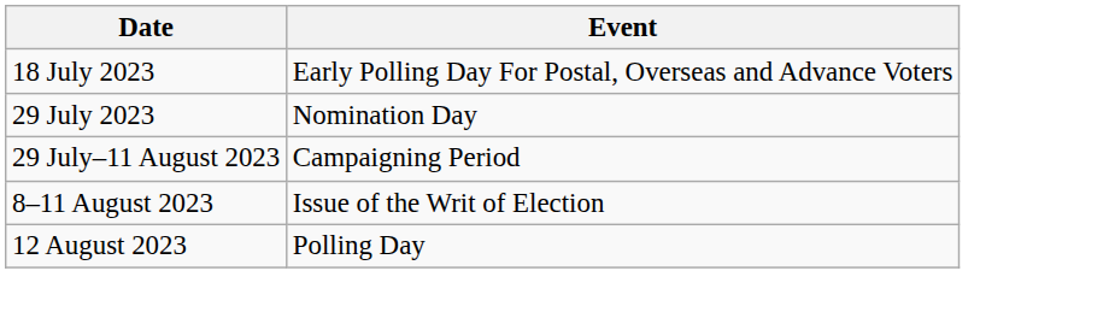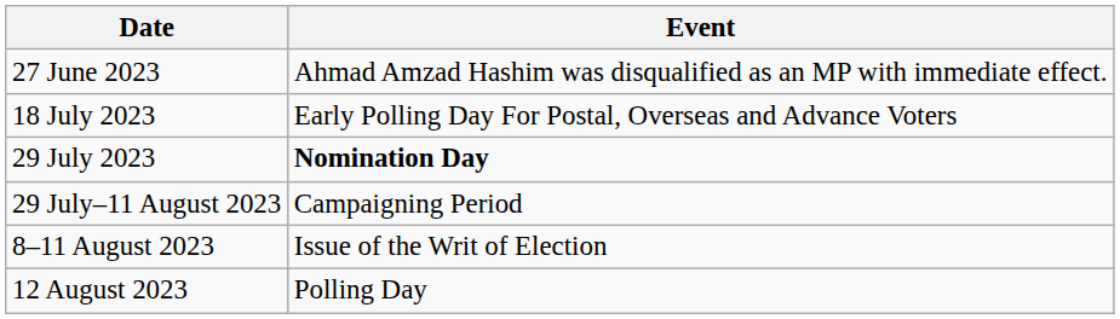+ row: 27 June 2023 | Ahmad Amzad Hashim was disqualified as an MP with immediate effect.
29 July 2023 | Event: normal -> bold
